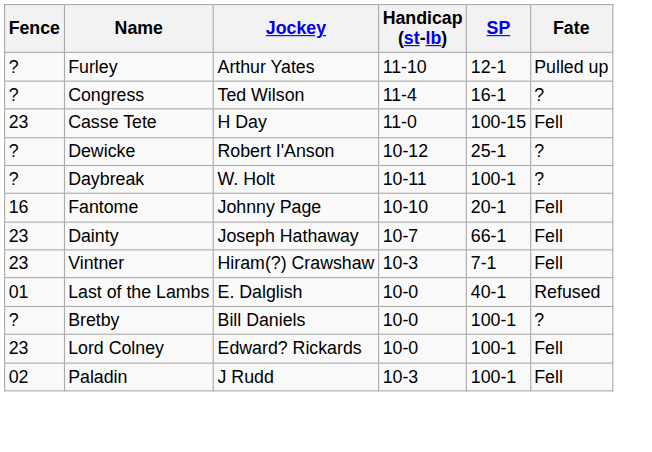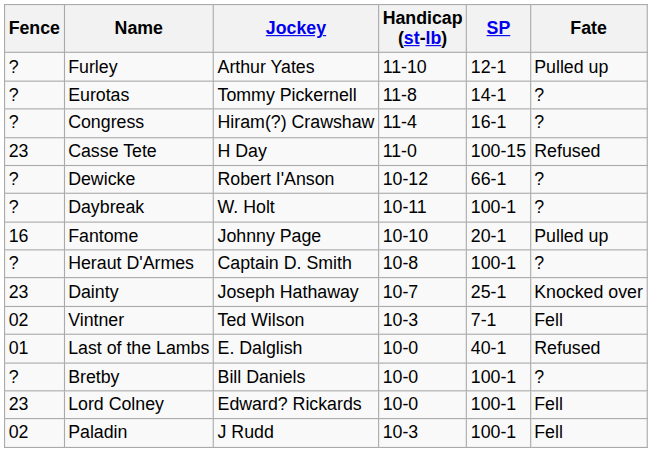+ row: ? | Eurotas | Tommy Pickernell | 11-8 | 14-1 | ?
Congress | Jockey: Ted Wilson -> Hiram(?) Crawshaw
Casse Tete | Fate: Fell -> Refused
Dewicke | SP: 25-1 -> 66-1
Fantome | Fate: Fell -> Pulled up
+ row: ? | Heraut D'Armes | Captain D. Smith | 10-8 | 100-1 | ?
Dainty | SP: 66-1 -> 25-1
Dainty | Fate: Fell -> Knocked over
Vintner | Fence: 23 -> 02
Vintner | Jockey: Hiram(?) Crawshaw -> Ted Wilson
